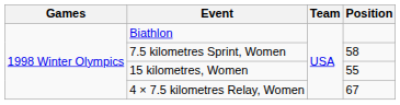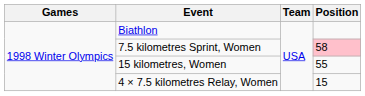7.5 kilometres Sprint, Women | Position: no background -> pink background
4 × 7.5 kilometres Relay, Women | Position: 67 -> 15
